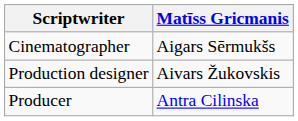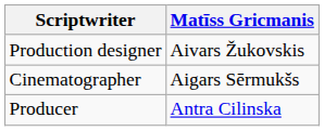rows swapped: Cinematographer <-> Production designer
